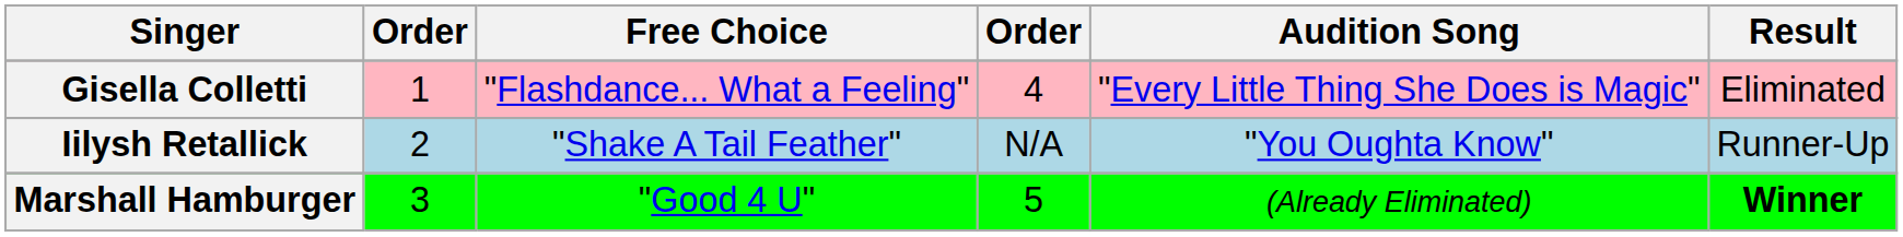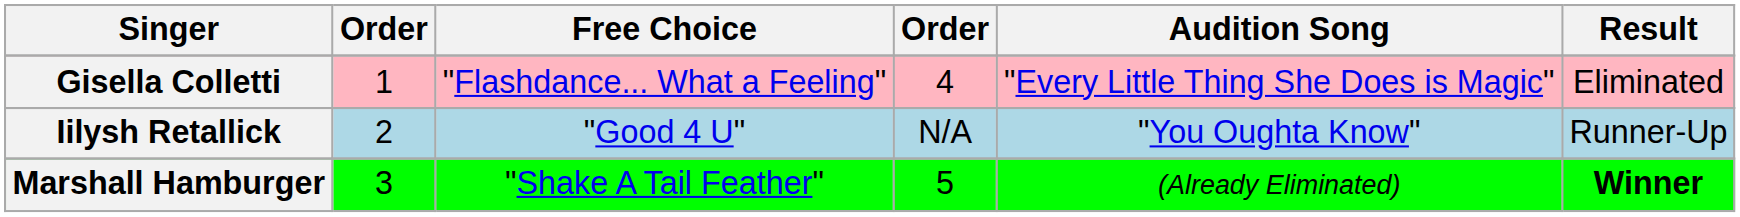Iilysh Retallick | Free Choice: "Shake A Tail Feather" -> "Good 4 U"
Marshall Hamburger | Free Choice: "Good 4 U" -> "Shake A Tail Feather"
